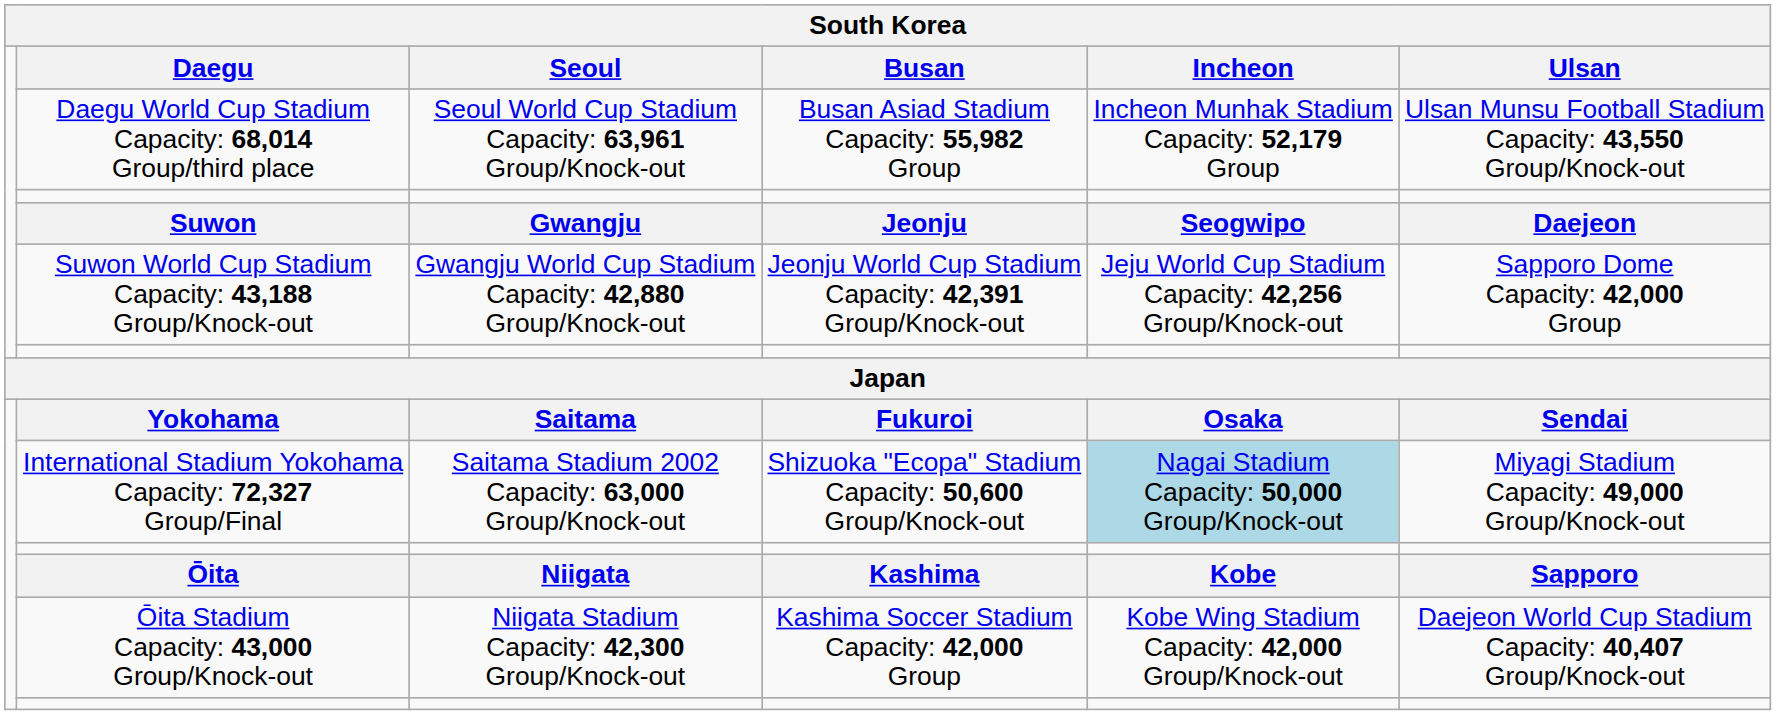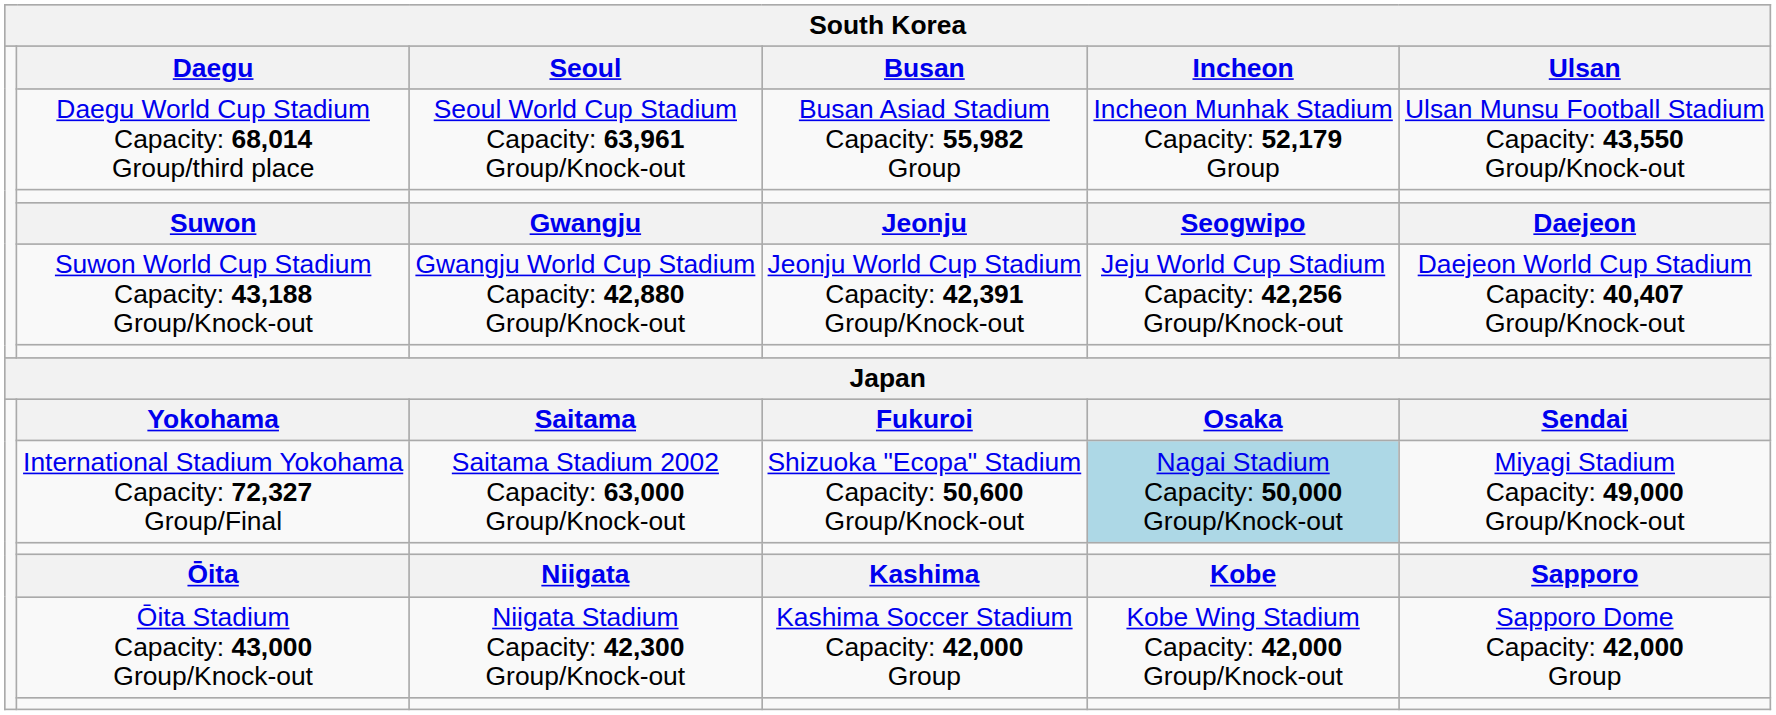Suwon World Cup Stadium Capacity: 43,188 Group/Knock-out | Ulsan: Sapporo Dome Capacity: 42,000 Group -> Daejeon World Cup Stadium Capacity: 40,407 Group/Knock-out
Ōita Stadium Capacity: 43,000 Group/Knock-out | Ulsan: Daejeon World Cup Stadium Capacity: 40,407 Group/Knock-out -> Sapporo Dome Capacity: 42,000 Group
